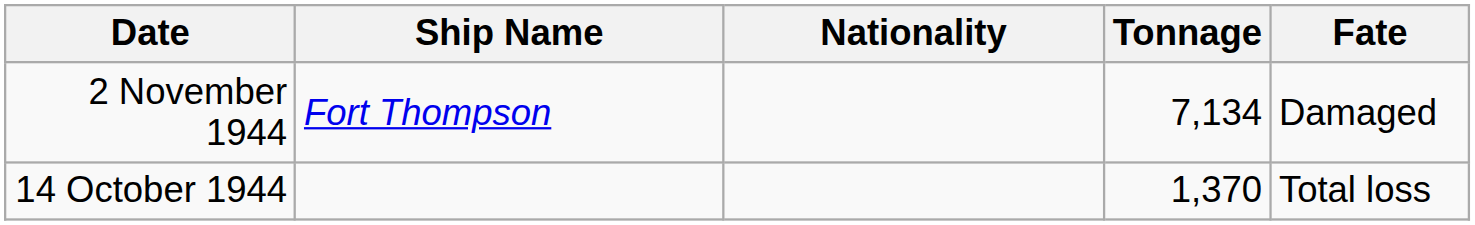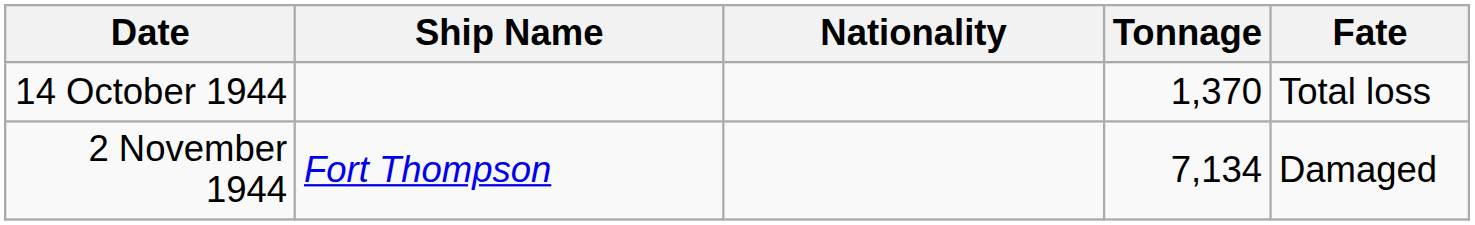rows swapped: 14 October 1944 <-> 2 November 1944
